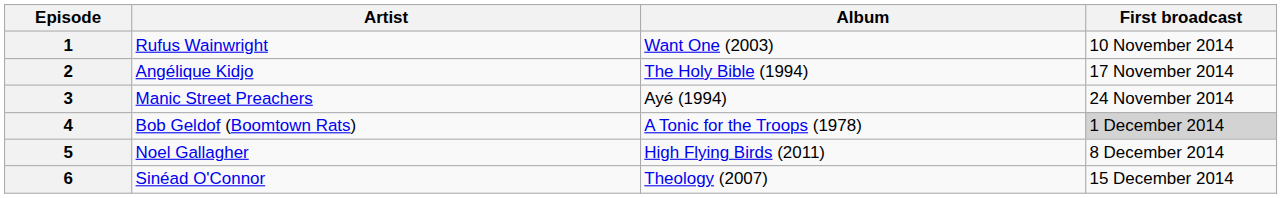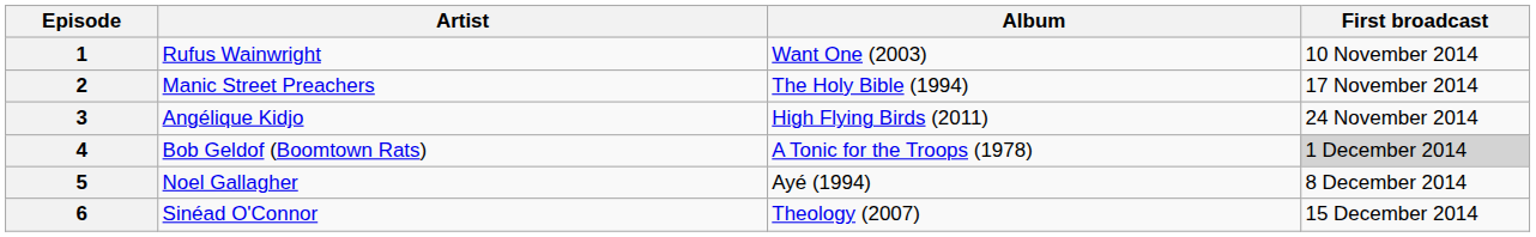2 | Artist: Angélique Kidjo -> Manic Street Preachers
3 | Artist: Manic Street Preachers -> Angélique Kidjo
3 | Album: Ayé (1994) -> High Flying Birds (2011)
5 | Album: High Flying Birds (2011) -> Ayé (1994)
